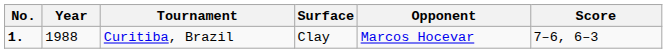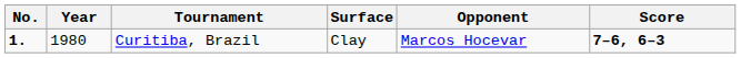Curitiba, Brazil | Year: 1988 -> 1980
Curitiba, Brazil | Score: normal -> bold
